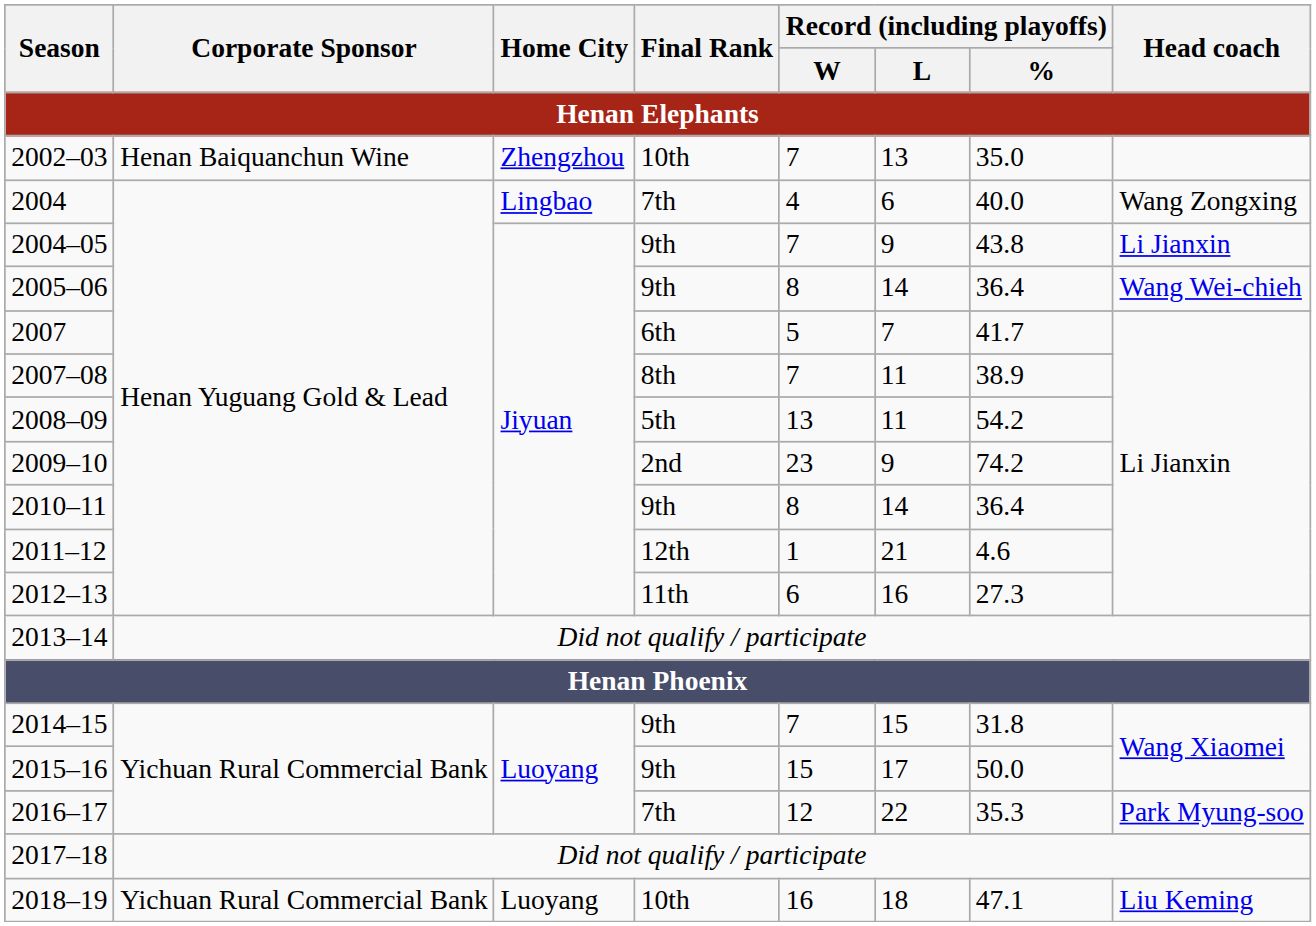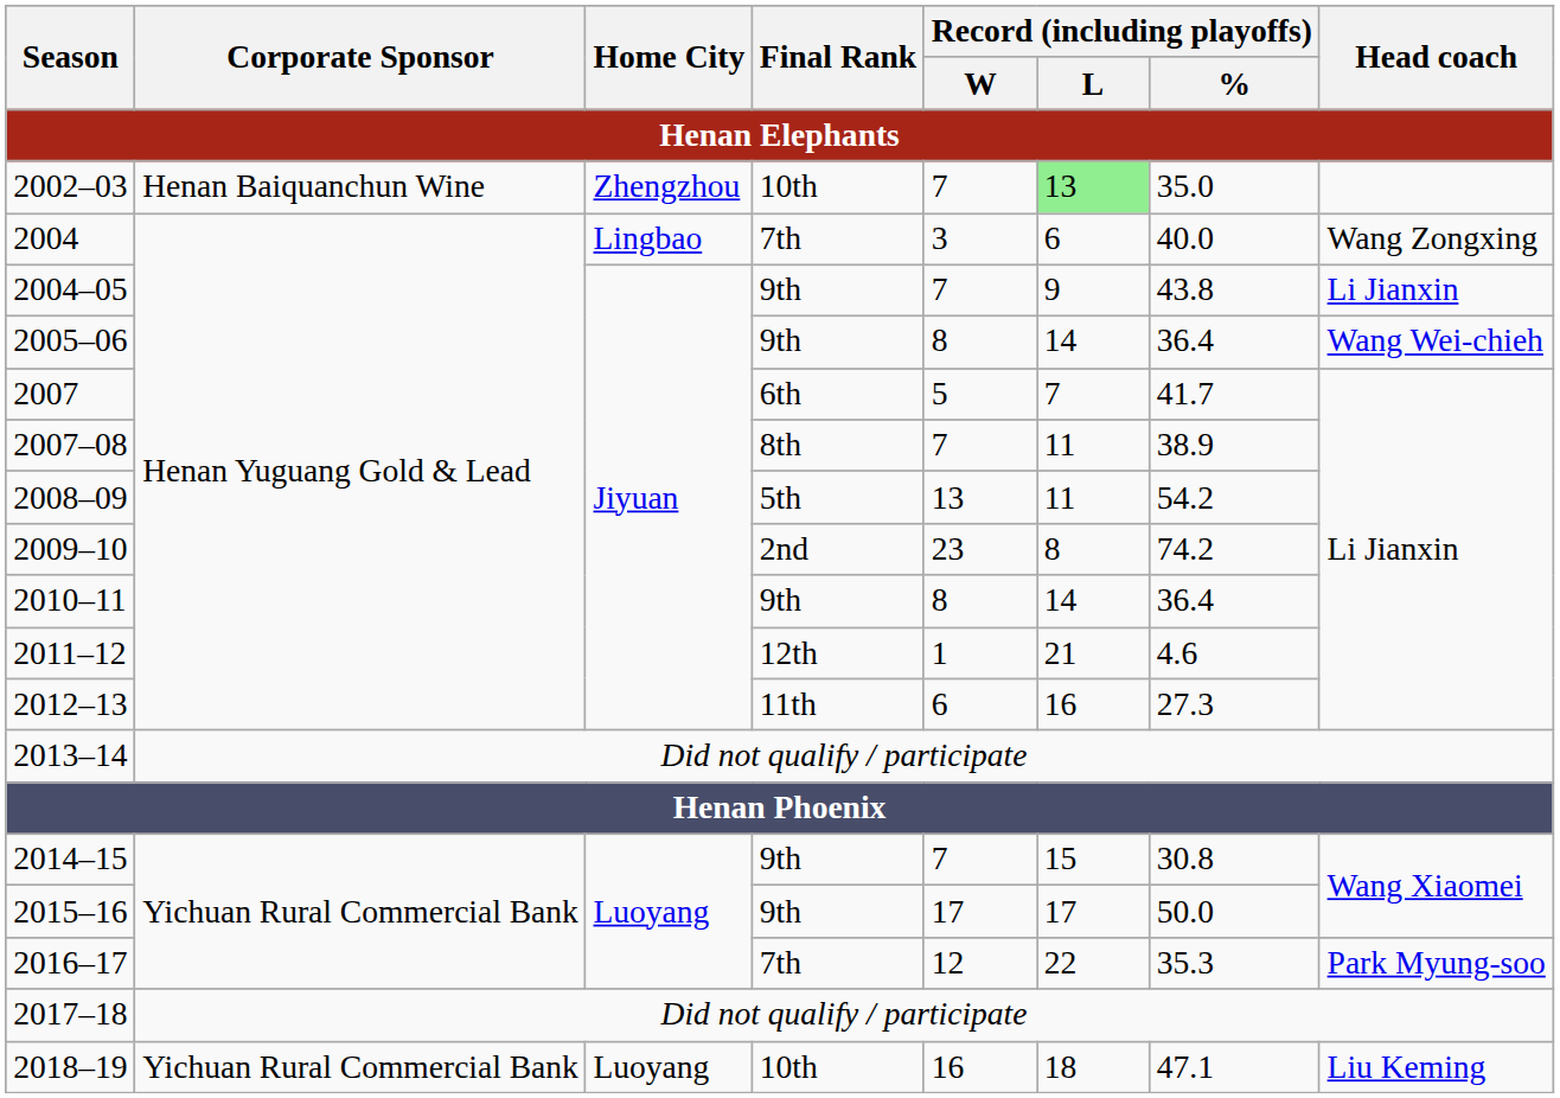2002–03 | Record (including playoffs) / L: no background -> lightgreen background
2004 | Record (including playoffs) / W: 4 -> 3
2009–10 | Record (including playoffs) / L: 9 -> 8
2014–15 | Record (including playoffs) / %: 31.8 -> 30.8
2015–16 | Record (including playoffs) / W: 15 -> 17
